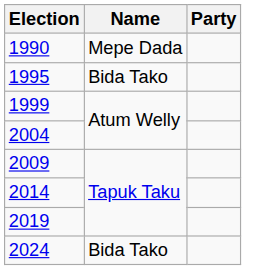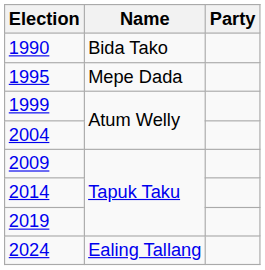1990 | Name: Mepe Dada -> Bida Tako
1995 | Name: Bida Tako -> Mepe Dada
2024 | Name: Bida Tako -> Ealing Tallang
